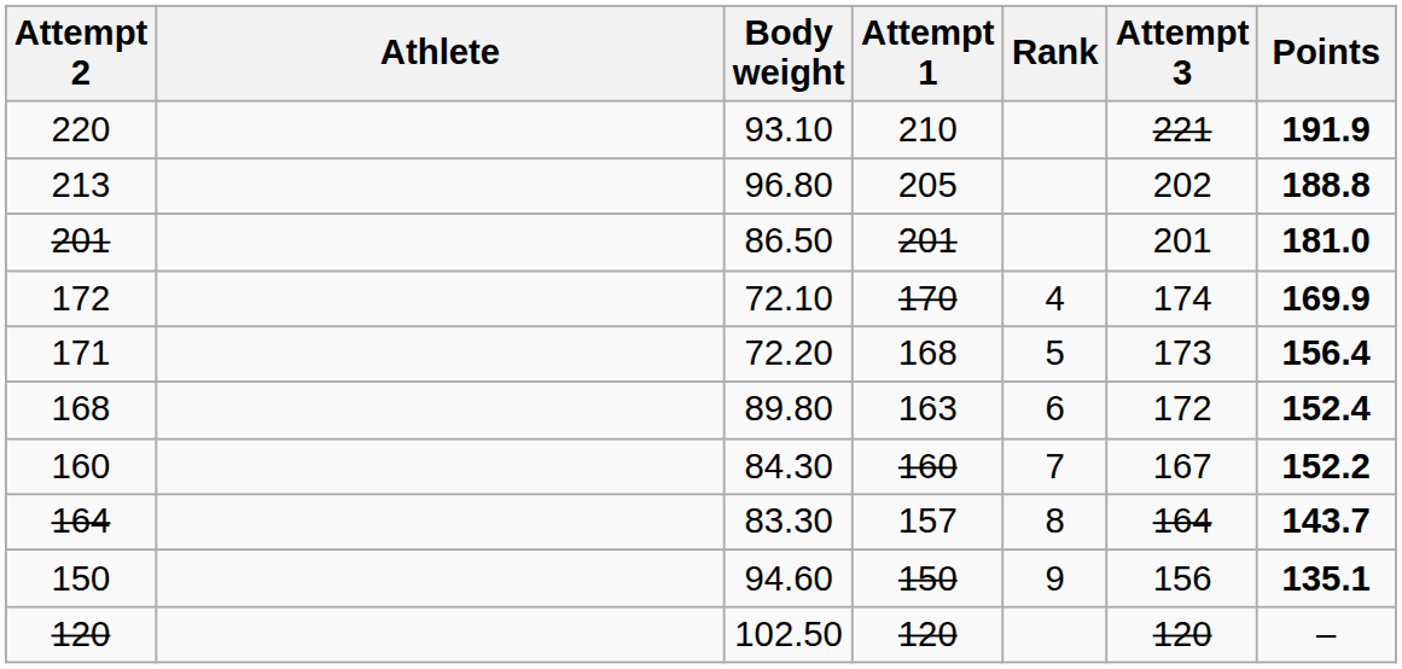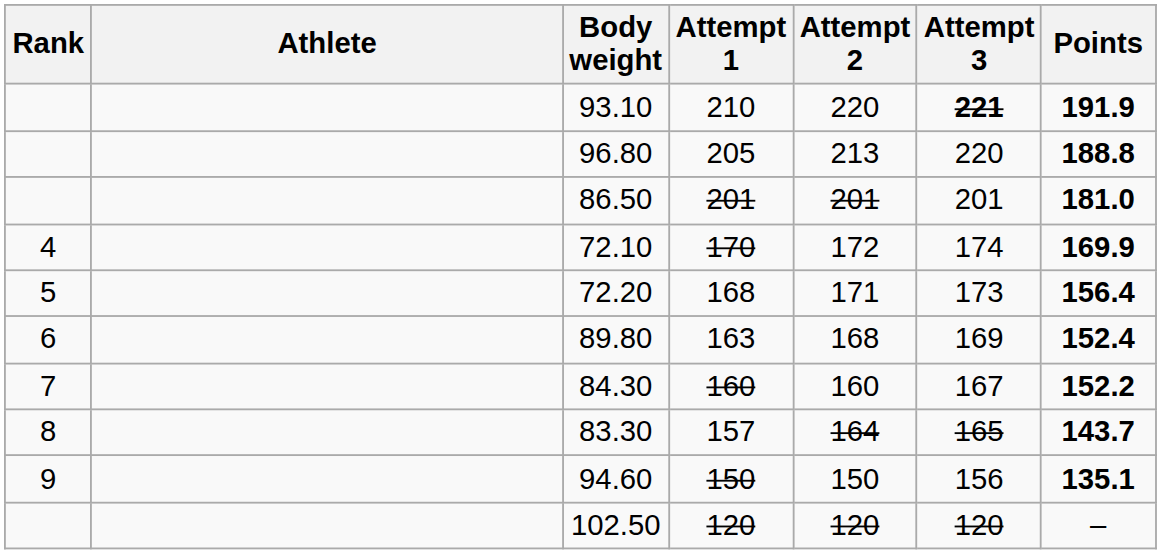columns swapped: Rank <-> Attempt 2
93.10 | Attempt 3: normal -> bold
96.80 | Attempt 3: 202 -> 220
89.80 | Attempt 3: 172 -> 169
83.30 | Attempt 3: 164 -> 165
